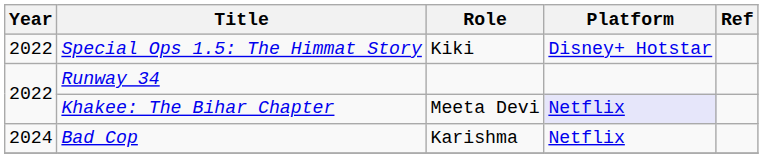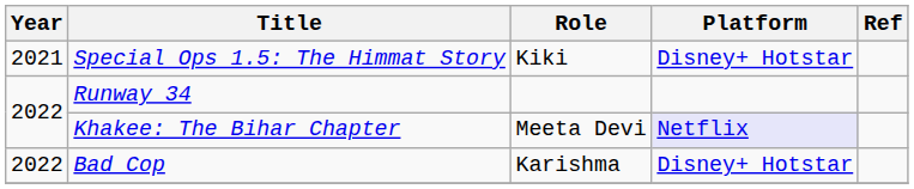Special Ops 1.5: The Himmat Story | Year: 2022 -> 2021
Bad Cop | Year: 2024 -> 2022
Bad Cop | Platform: Netflix -> Disney+ Hotstar
